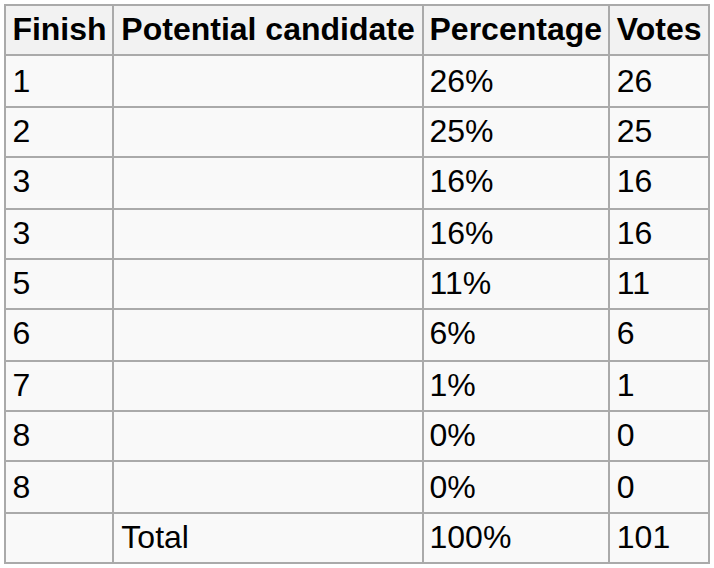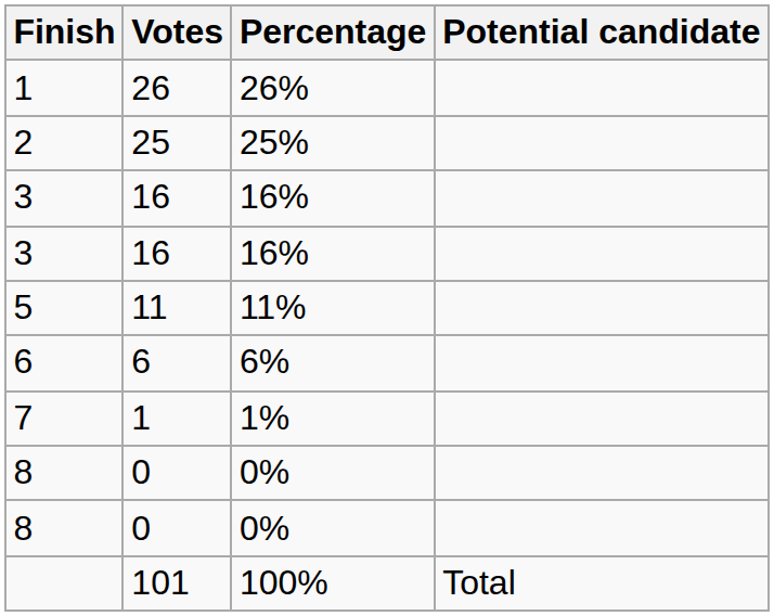columns swapped: Potential candidate <-> Votes
